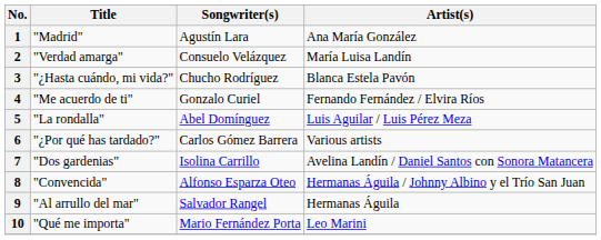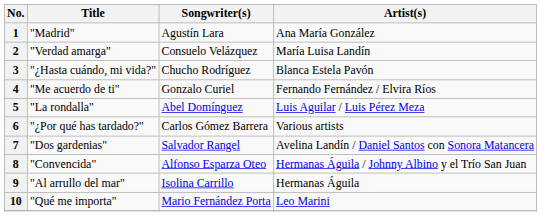7 | Songwriter(s): Isolina Carrillo -> Salvador Rangel
9 | Songwriter(s): Salvador Rangel -> Isolina Carrillo
